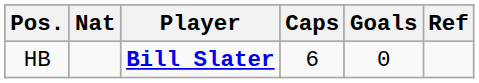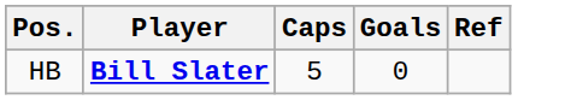- column: Nat
HB | Caps: 6 -> 5
